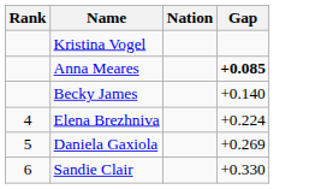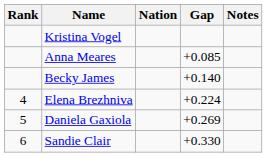+ column: Notes
Anna Meares | Gap: bold -> normal
